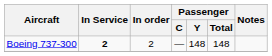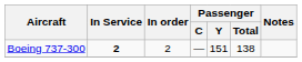Boeing 737-300 | Passenger / Y: 148 -> 151
Boeing 737-300 | Passenger / Total: 148 -> 138
